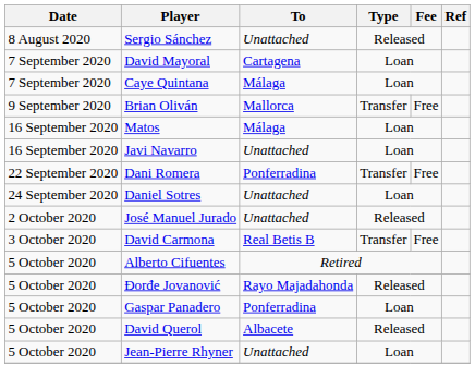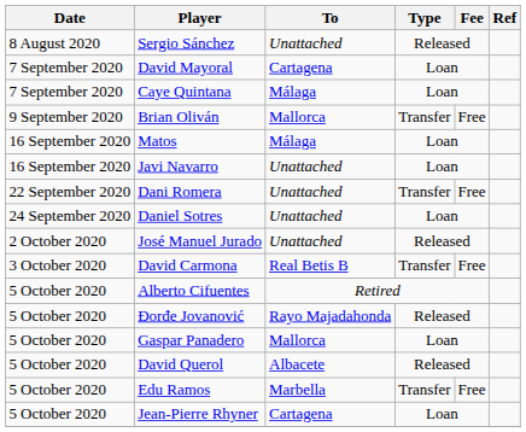Dani Romera | To: Ponferradina -> Unattached
Gaspar Panadero | To: Ponferradina -> Mallorca
+ row: 5 October 2020 | Edu Ramos | Marbella | Transfer | Free
Jean-Pierre Rhyner | To: Unattached -> Cartagena
